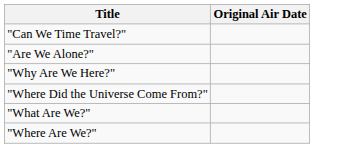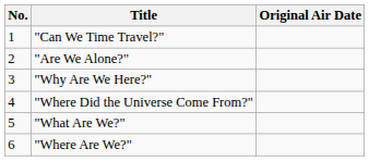+ column: No. | 1 | 2 | 3 | 4 | 5 | 6
